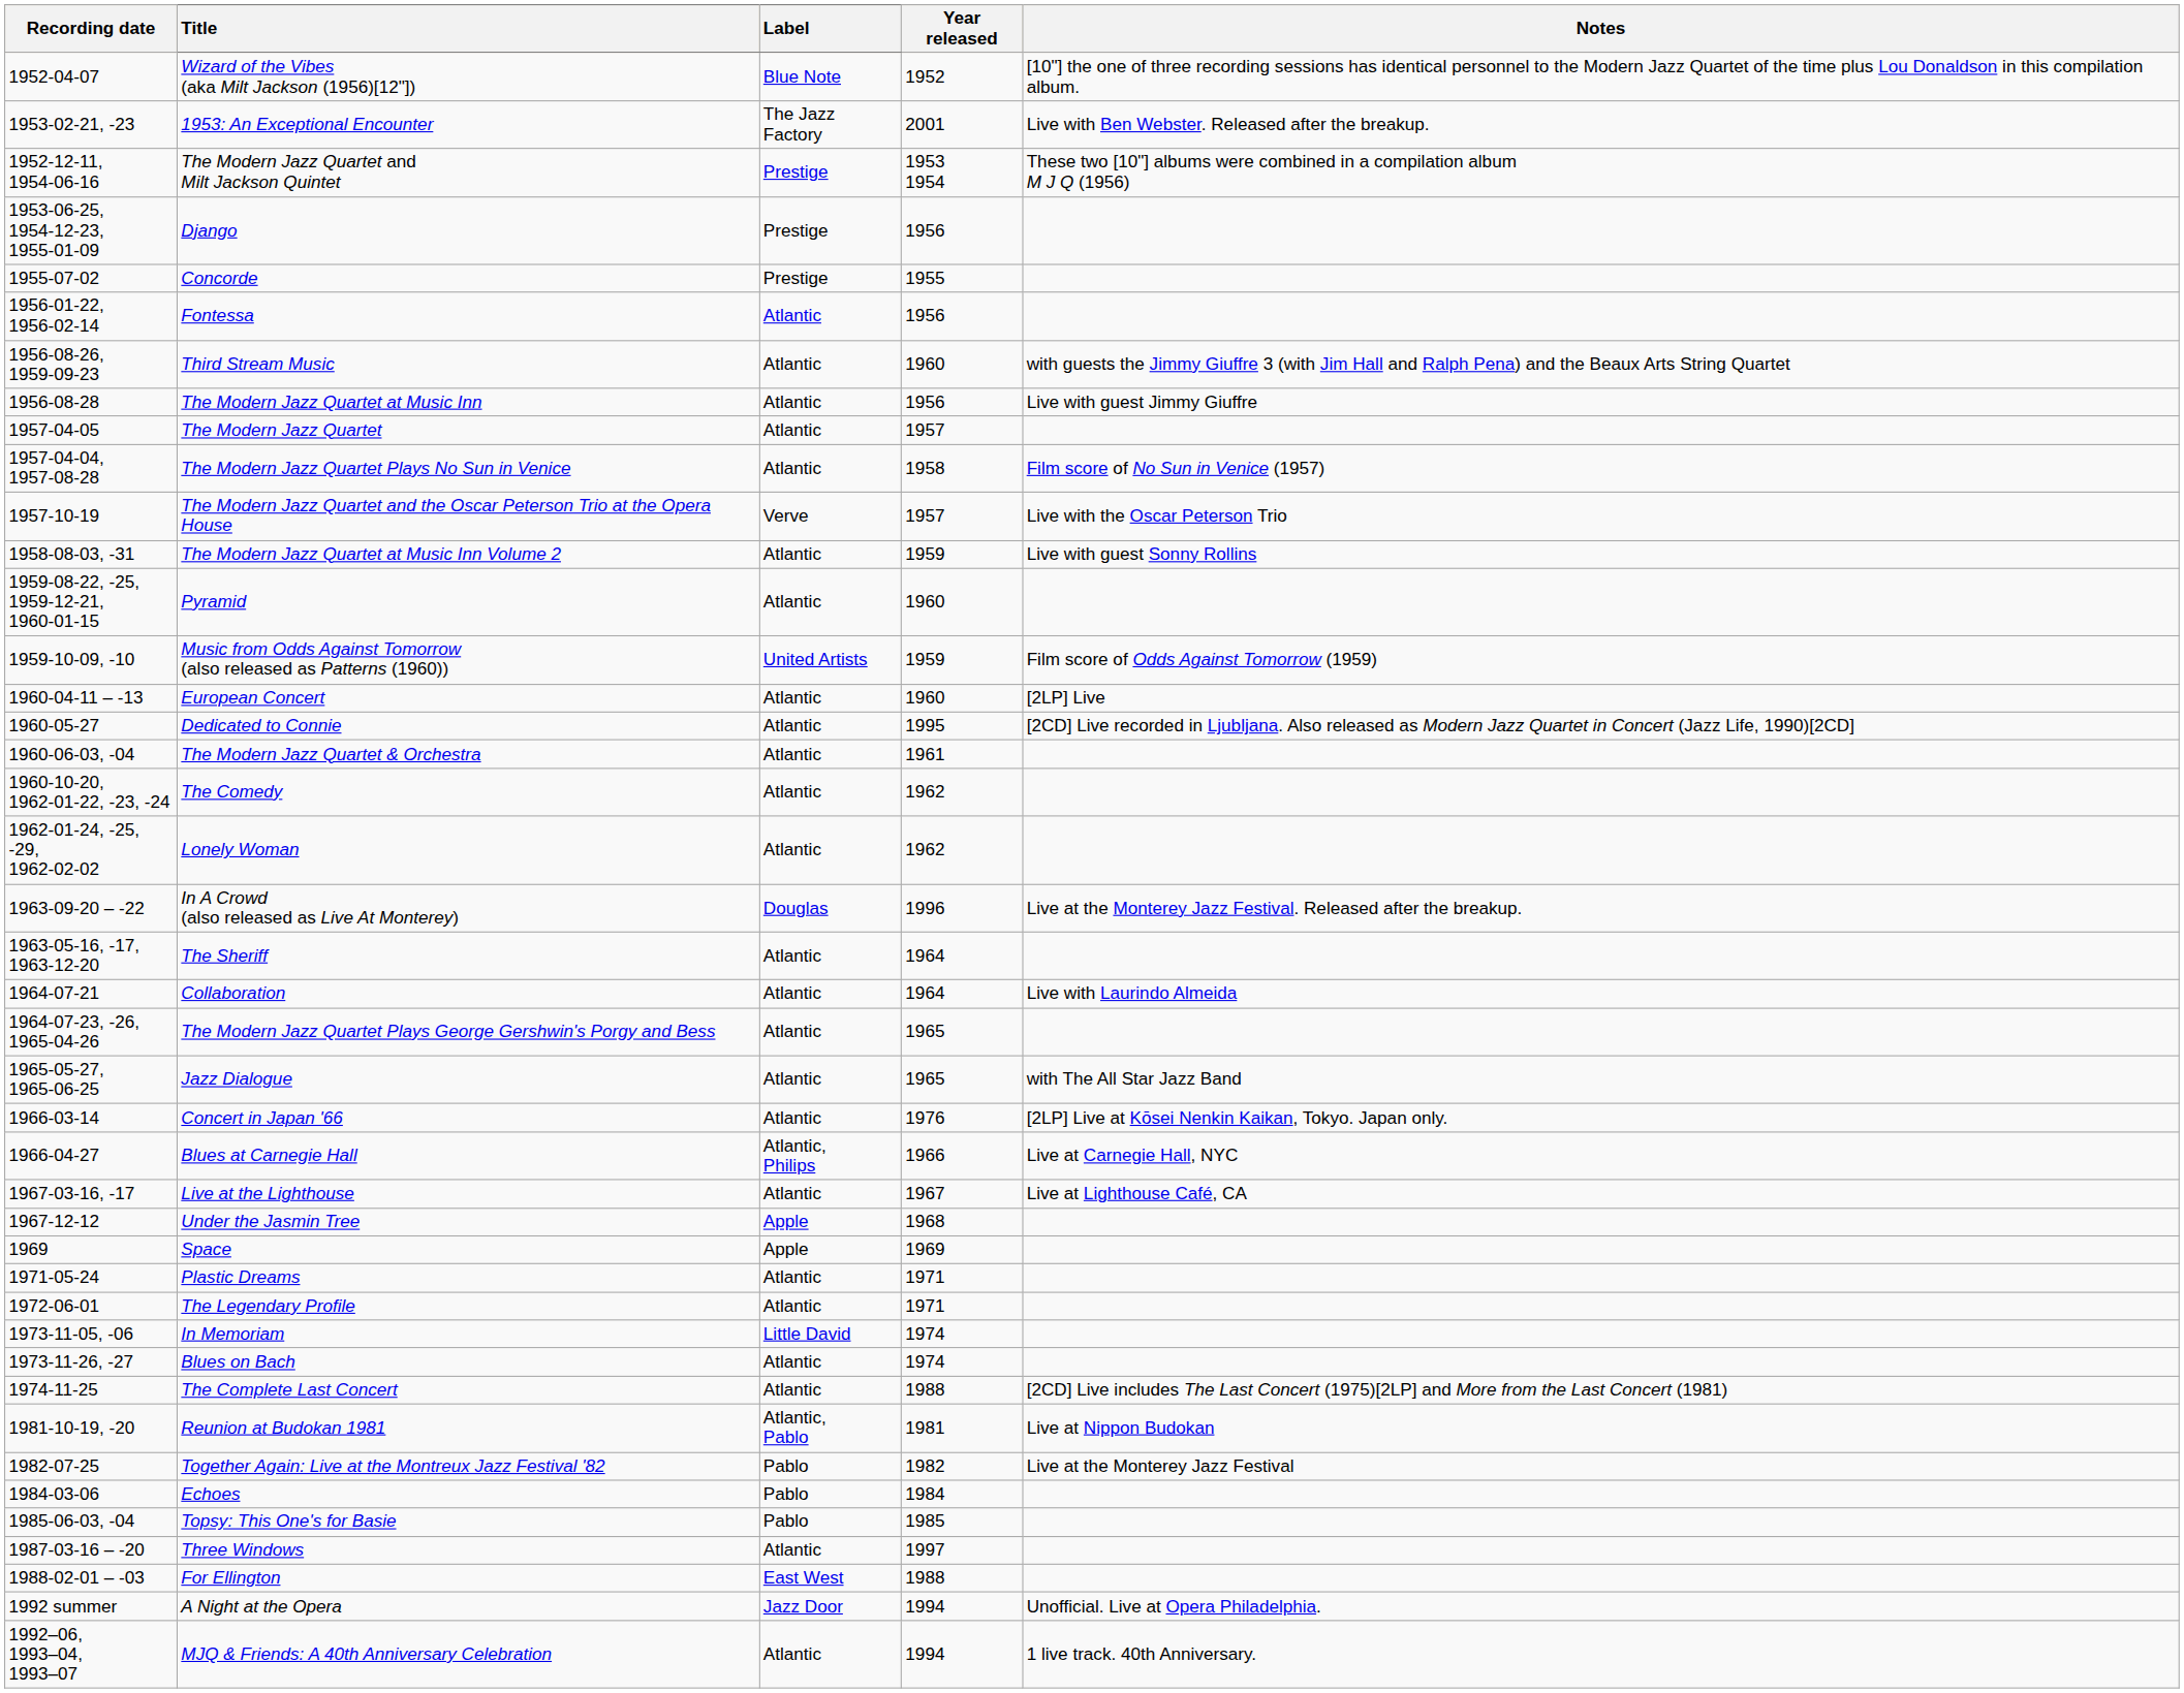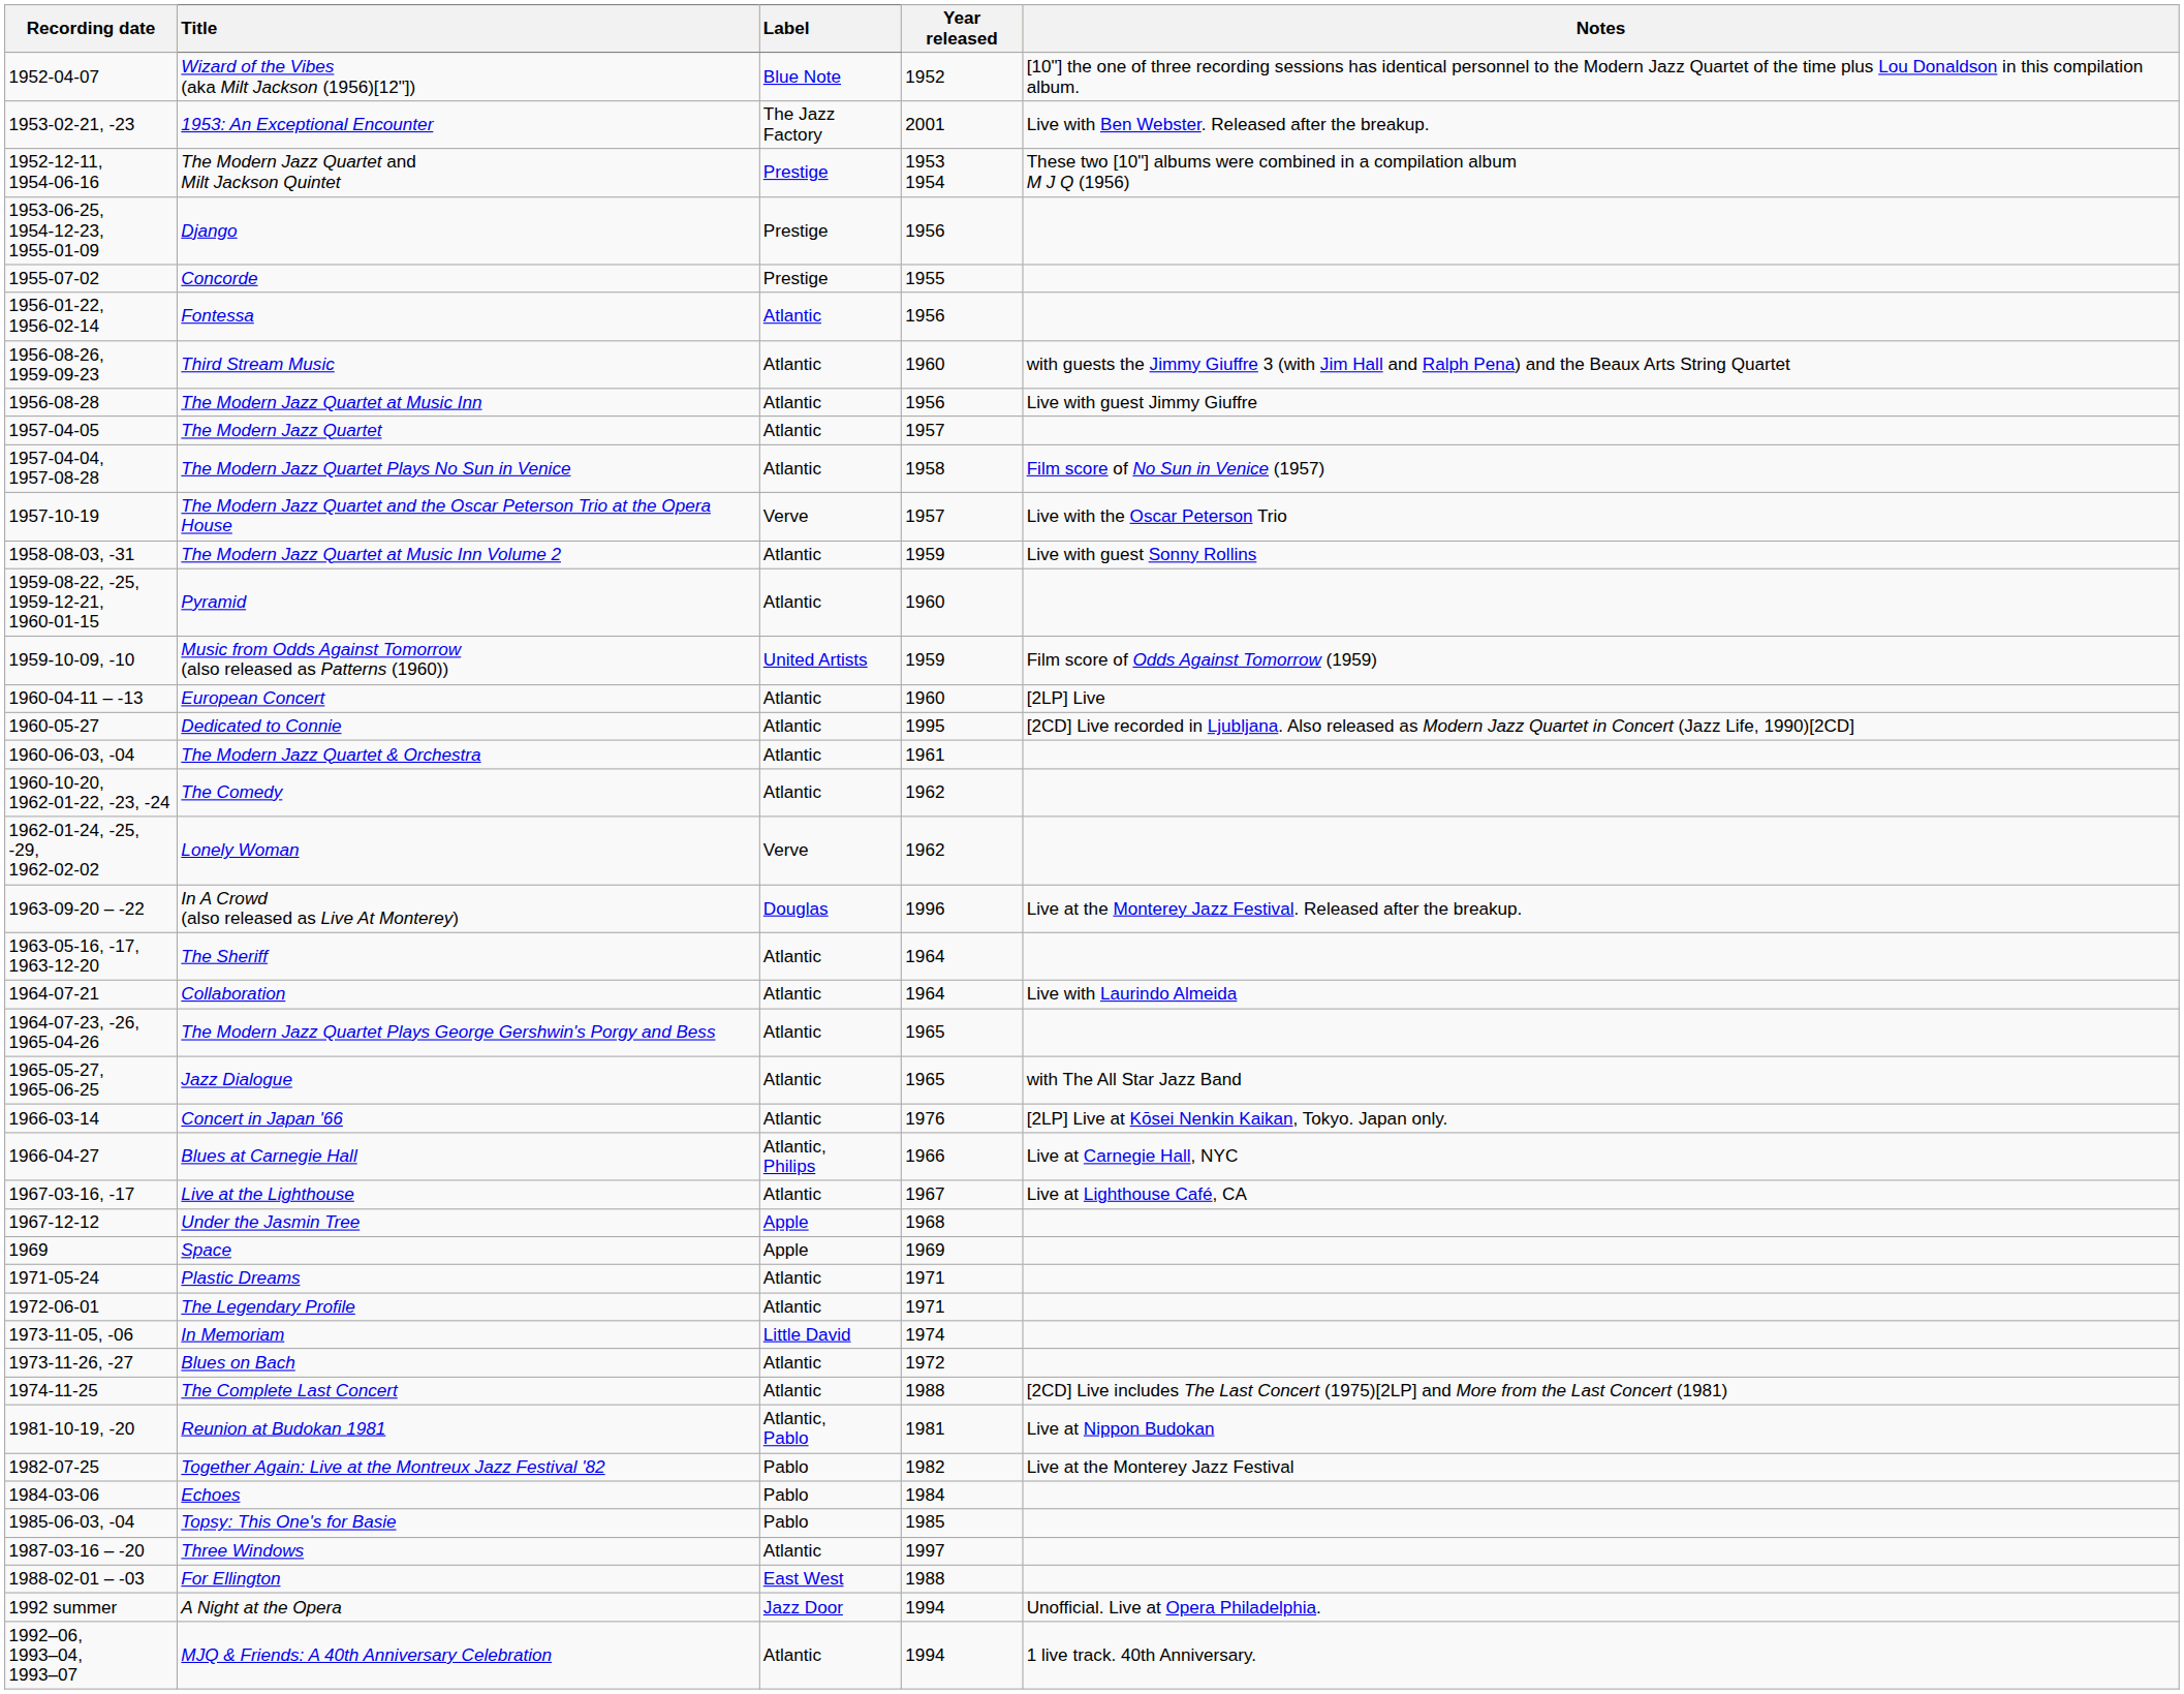Lonely Woman | Label: Atlantic -> Verve
Blues on Bach | Year released: 1974 -> 1972
